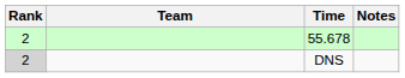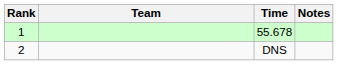55.678 | Rank: 2 -> 1
DNS | Rank: lightgrey background -> no background
